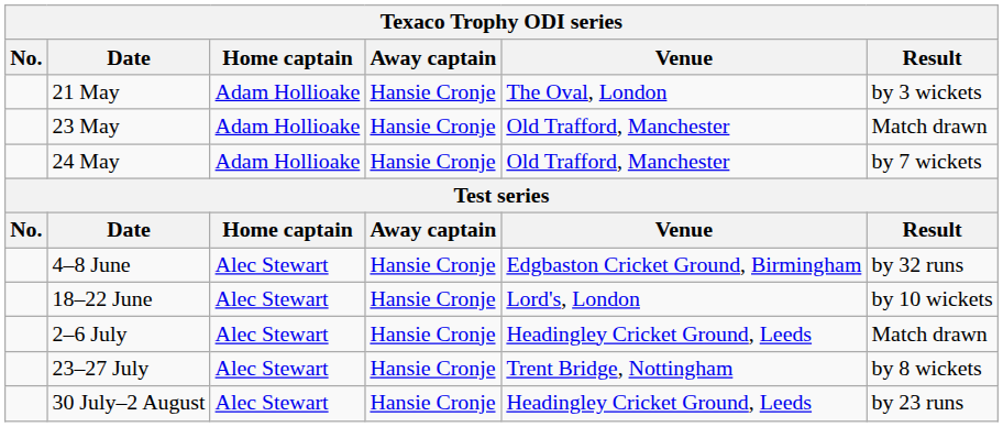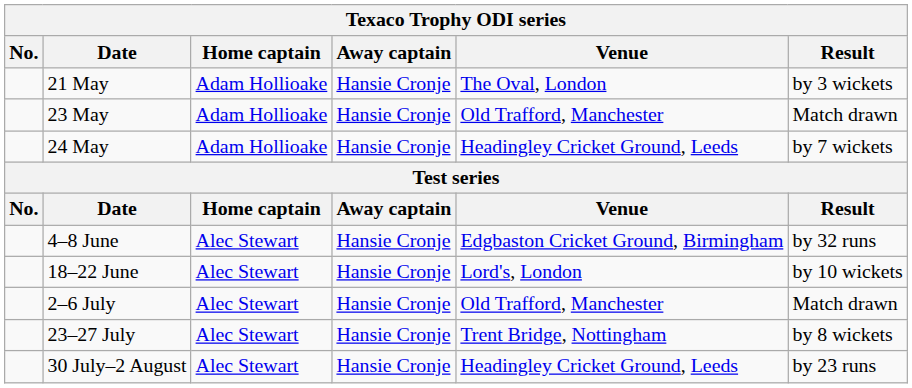24 May | Venue: Old Trafford, Manchester -> Headingley Cricket Ground, Leeds
2–6 July | Venue: Headingley Cricket Ground, Leeds -> Old Trafford, Manchester
